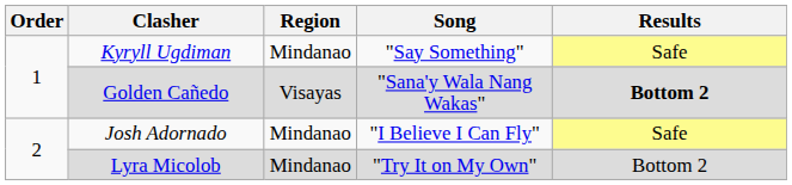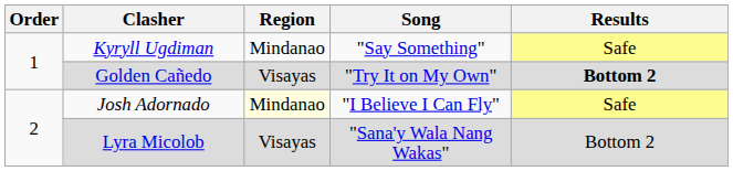Golden Cañedo | Song: "Sana'y Wala Nang Wakas" -> "Try It on My Own"
Josh Adornado | Region: no background -> lightyellow background
Lyra Micolob | Region: Mindanao -> Visayas
Lyra Micolob | Song: "Try It on My Own" -> "Sana'y Wala Nang Wakas"
